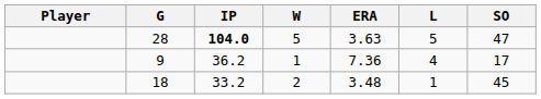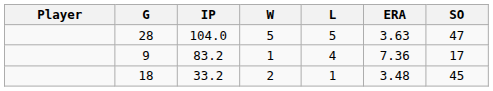columns swapped: L <-> ERA
28 | IP: bold -> normal
9 | IP: 36.2 -> 83.2
